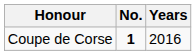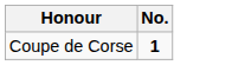- column: Years | 2016
